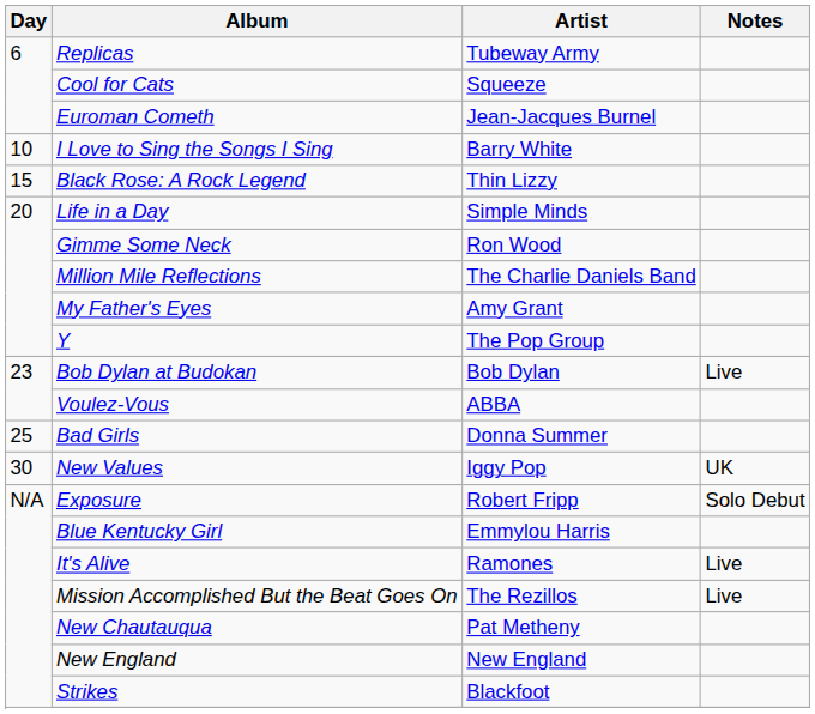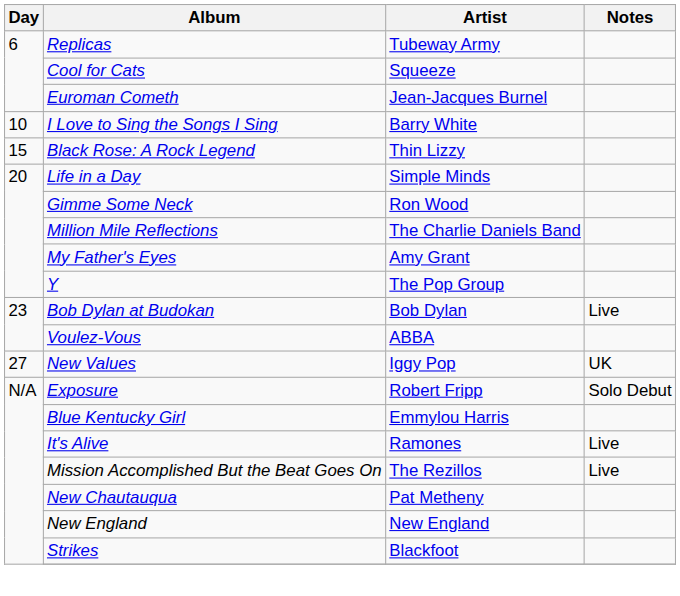- row: 25 | Bad Girls | Donna Summer
New Values | Day: 30 -> 27
